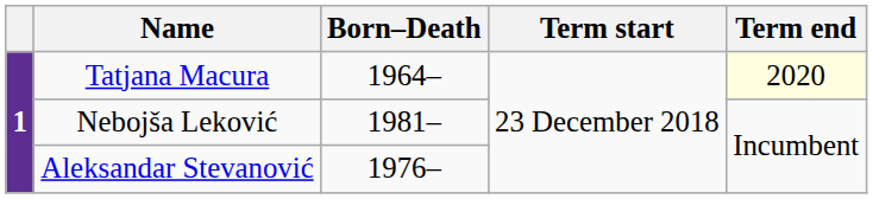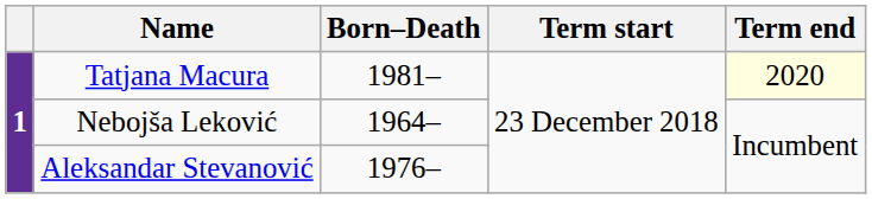Tatjana Macura | Born–Death: 1964– -> 1981–
Nebojša Leković | Born–Death: 1981– -> 1964–
